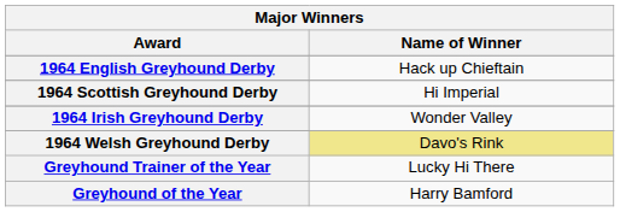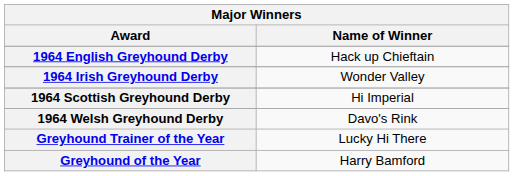rows swapped: 1964 Irish Greyhound Derby <-> 1964 Scottish Greyhound Derby
1964 Welsh Greyhound Derby | Name of Winner: khaki background -> no background
